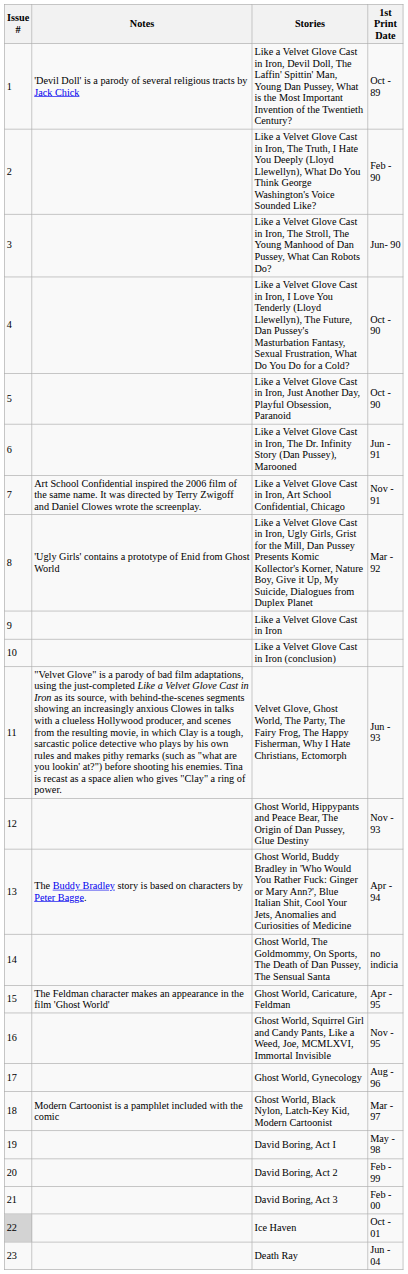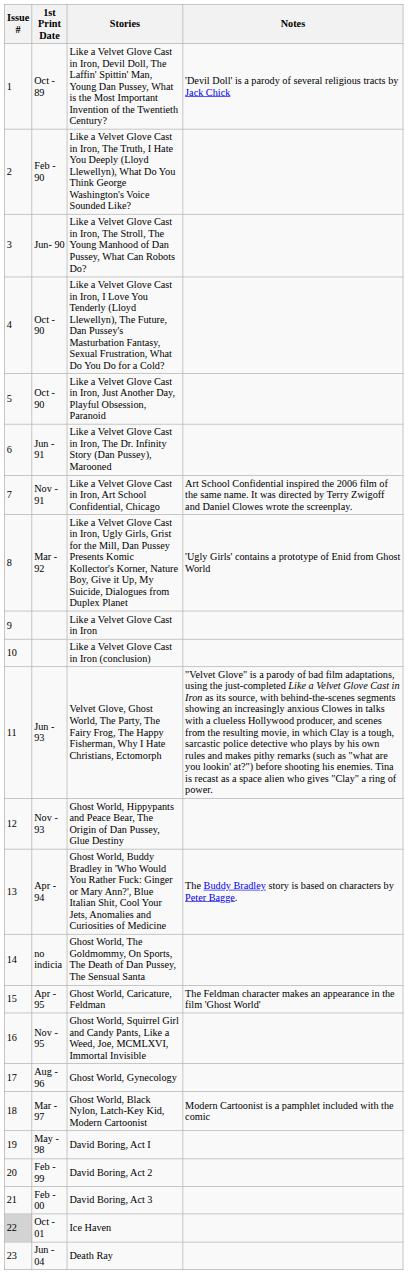columns swapped: 1st Print Date <-> Notes
